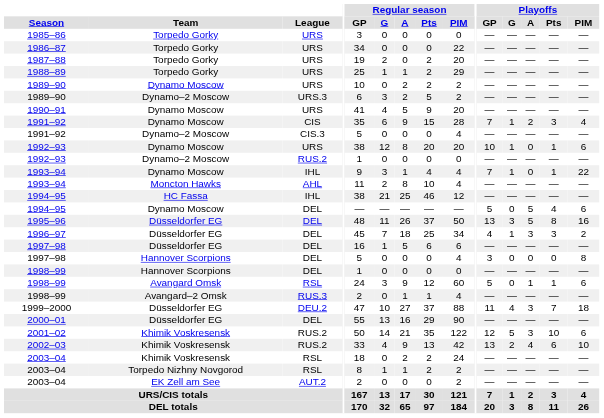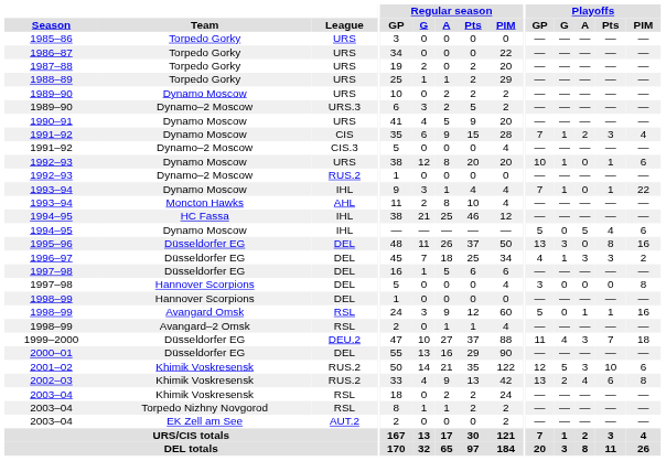1994–95 / Dynamo Moscow | League: DEL -> IHL
1995–96 | Playoffs / A: 5 -> 0
1998–99 / Avangard Omsk | Playoffs / PIM: 6 -> 16
1998–99 / Avangard–2 Omsk | League: RUS.3 -> RSL
2002–03 | Playoffs / PIM: 10 -> 8
